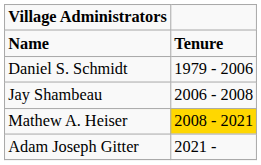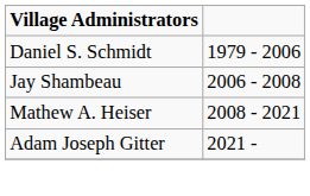- row: Name | Tenure
Mathew A. Heiser | column 2: gold background -> no background
